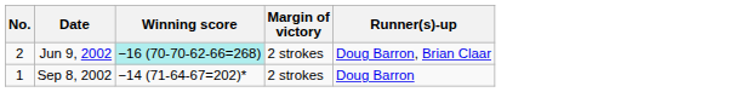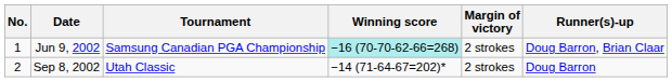+ column: Tournament | Samsung Canadian PGA Championship | Utah Classic
Jun 9, 2002 | No.: 2 -> 1
Sep 8, 2002 | No.: 1 -> 2
